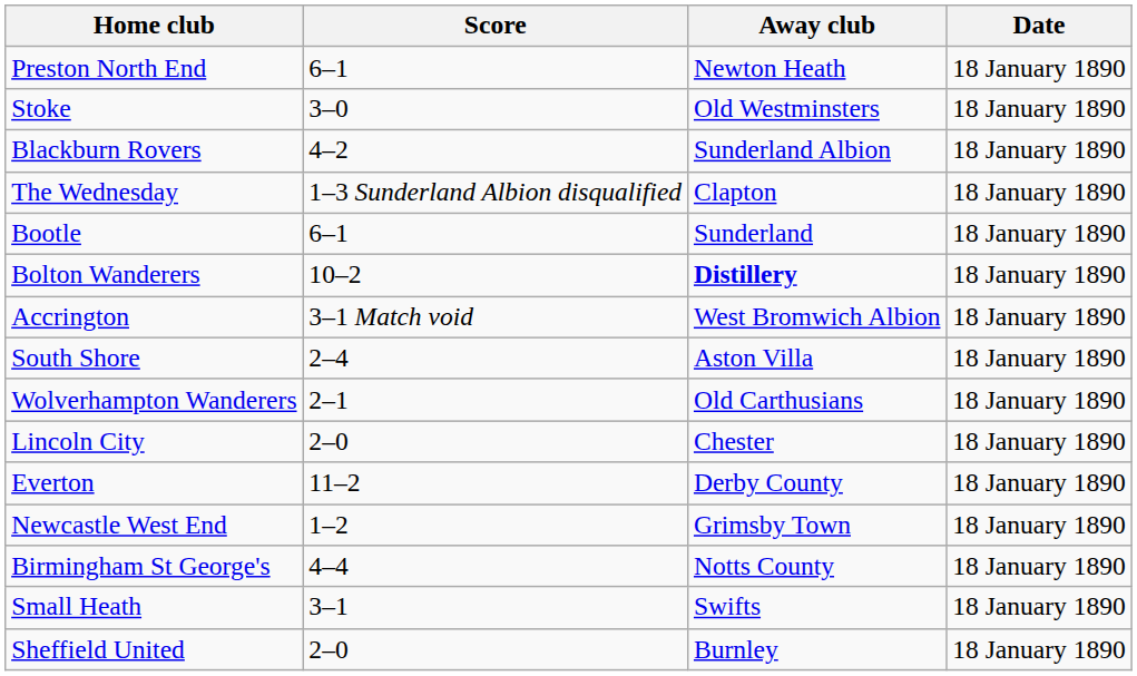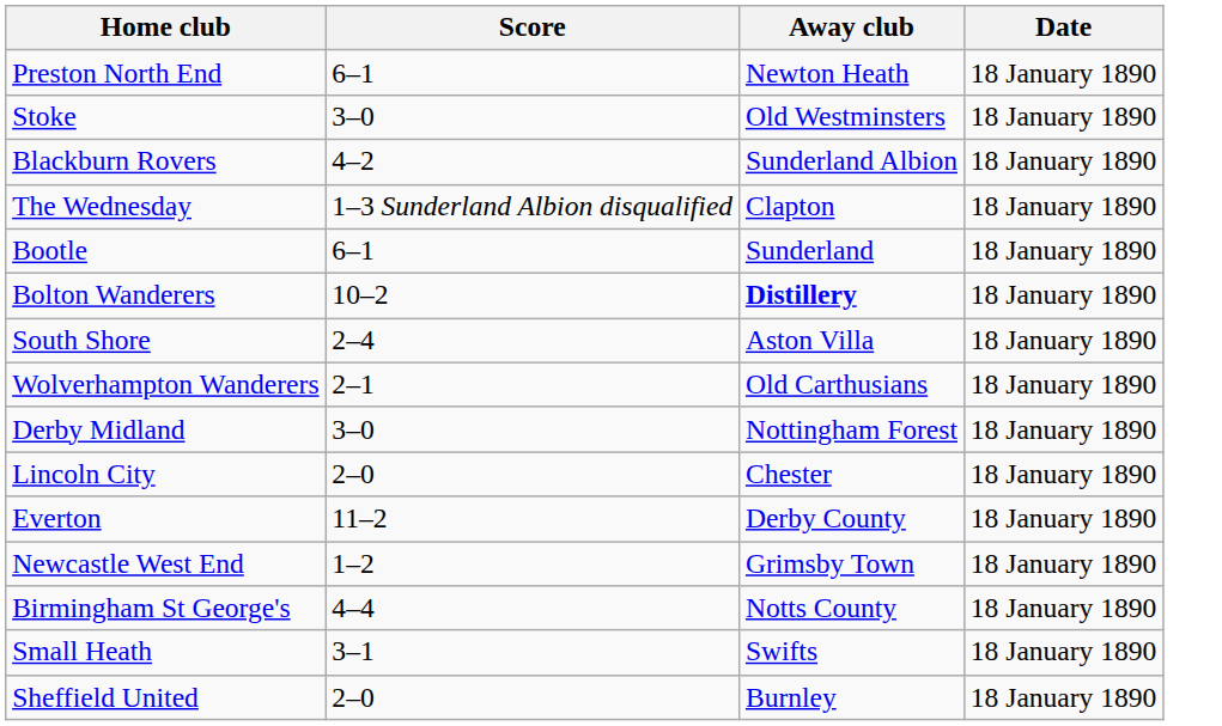- row: Accrington | 3–1 Match void | West Bromwich Albion | 18 January 1890
+ row: Derby Midland | 3–0 | Nottingham Forest | 18 January 1890
